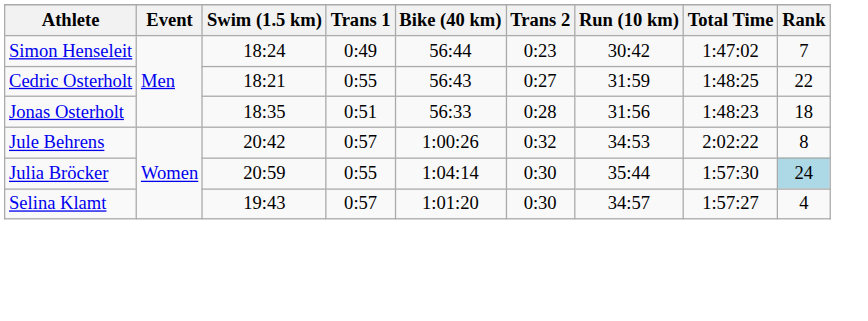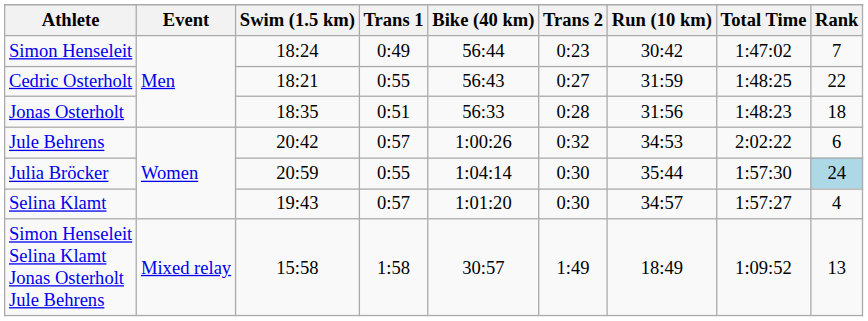Jule Behrens | Rank: 8 -> 6
+ row: Simon Henseleit Selina Klamt Jonas Osterholt Jule Behrens | Mixed relay | 15:58 | 1:58 | 30:57 | 1:49 | 18:49 | 1:09:52 | 13
